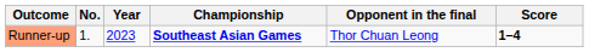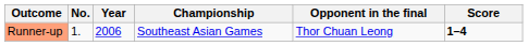Runner-up | Year: 2023 -> 2006
Runner-up | Championship: bold -> normal
